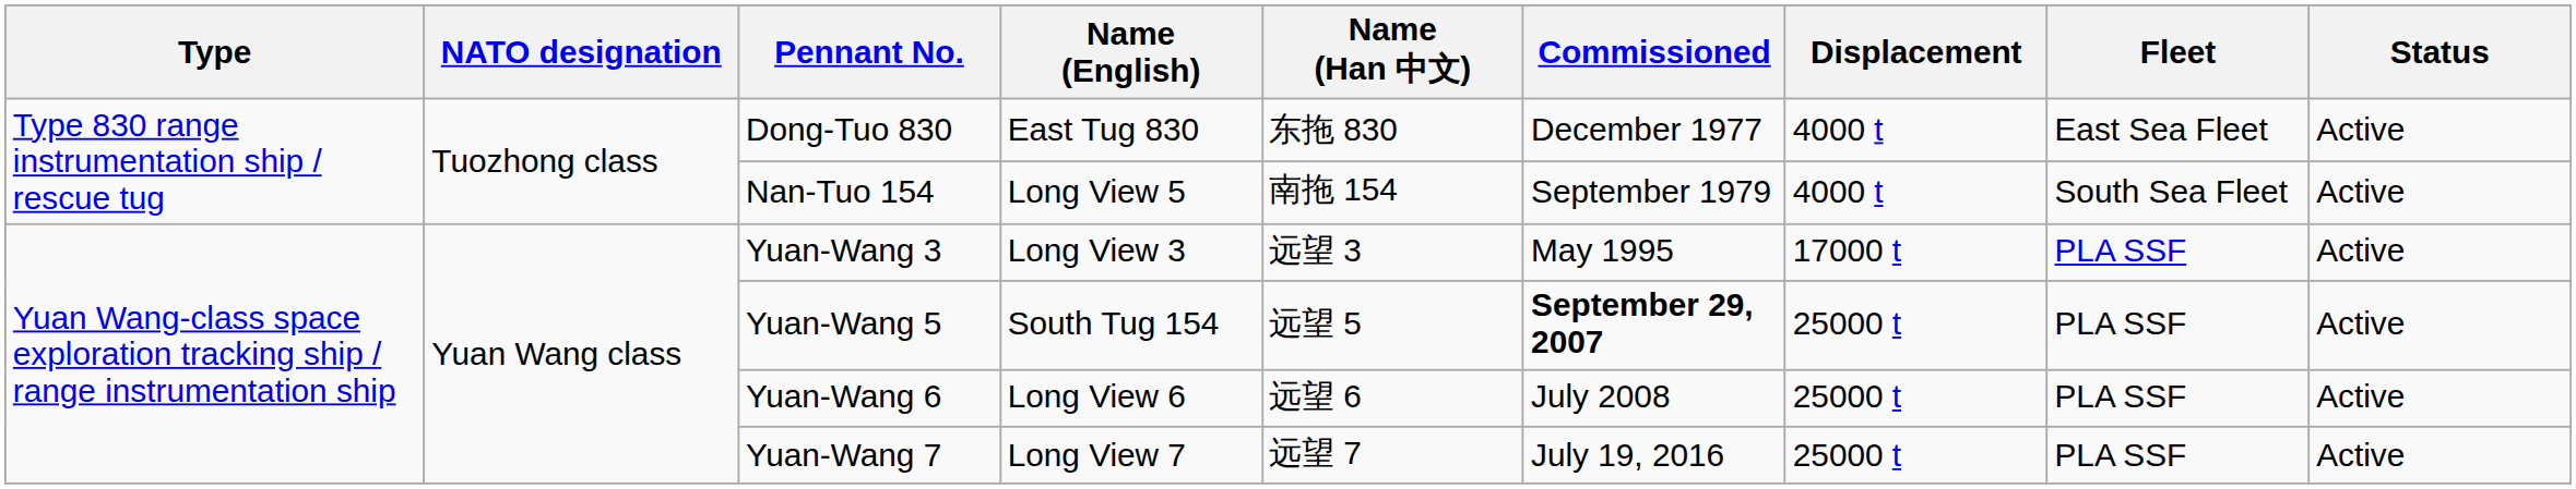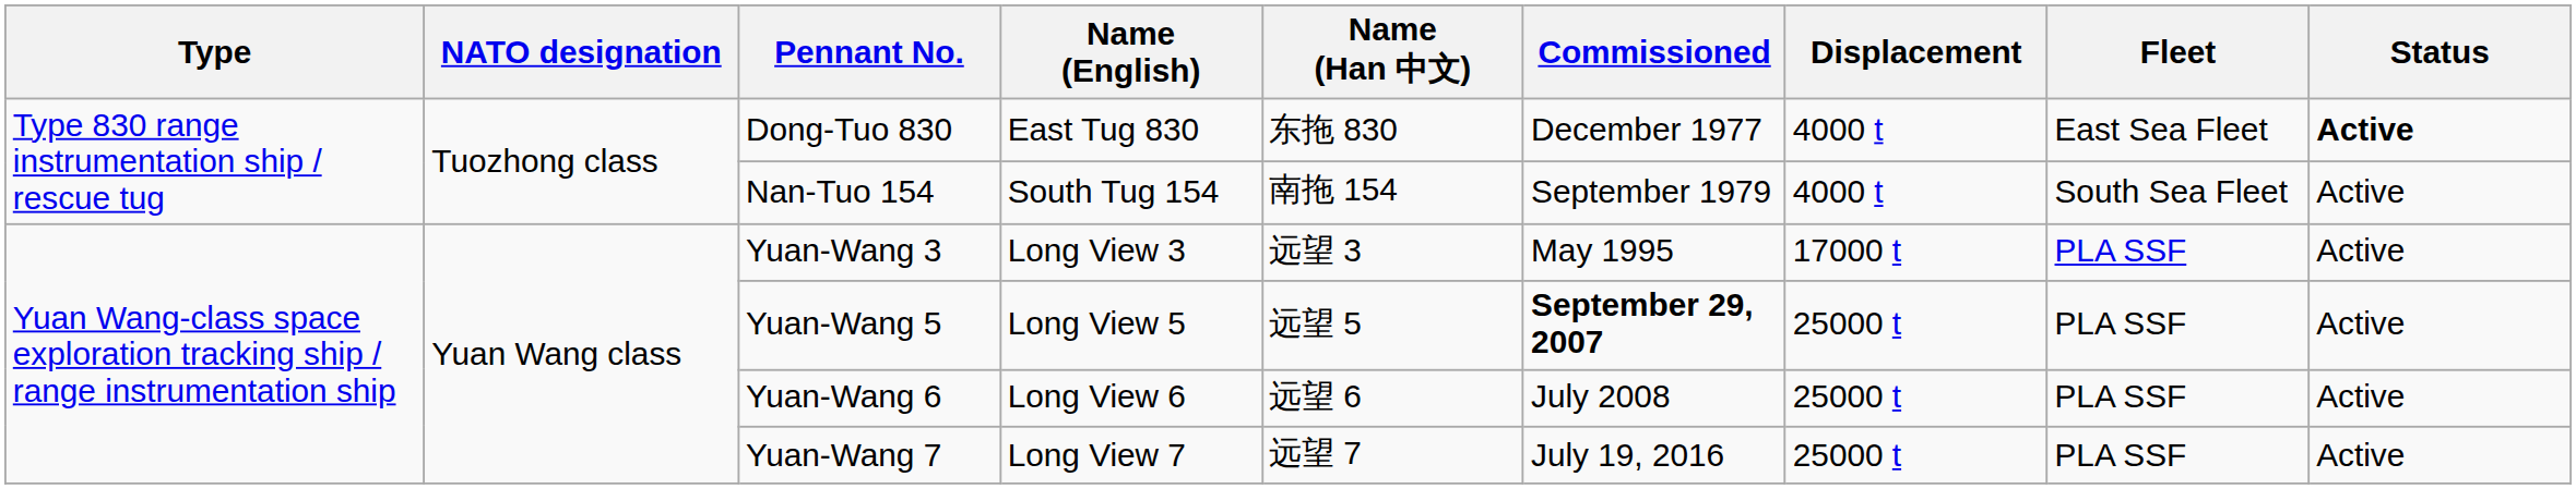Dong-Tuo 830 | Status: normal -> bold
Nan-Tuo 154 | Name (English): Long View 5 -> South Tug 154
Yuan-Wang 5 | Name (English): South Tug 154 -> Long View 5
